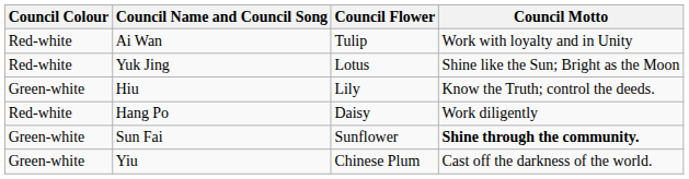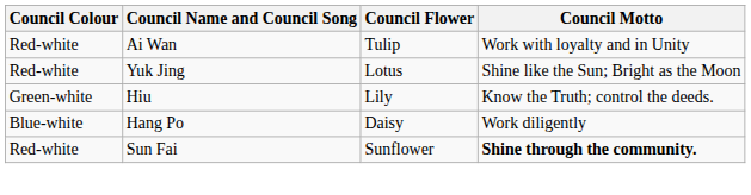Hang Po | Council Colour: Red-white -> Blue-white
Sun Fai | Council Colour: Green-white -> Red-white
- row: Green-white | Yiu | Chinese Plum | Cast off the darkness of the world.
